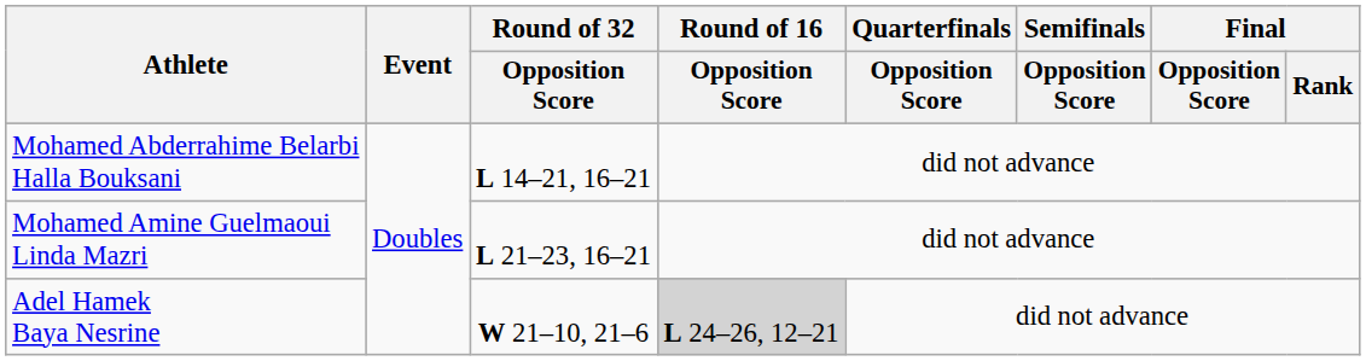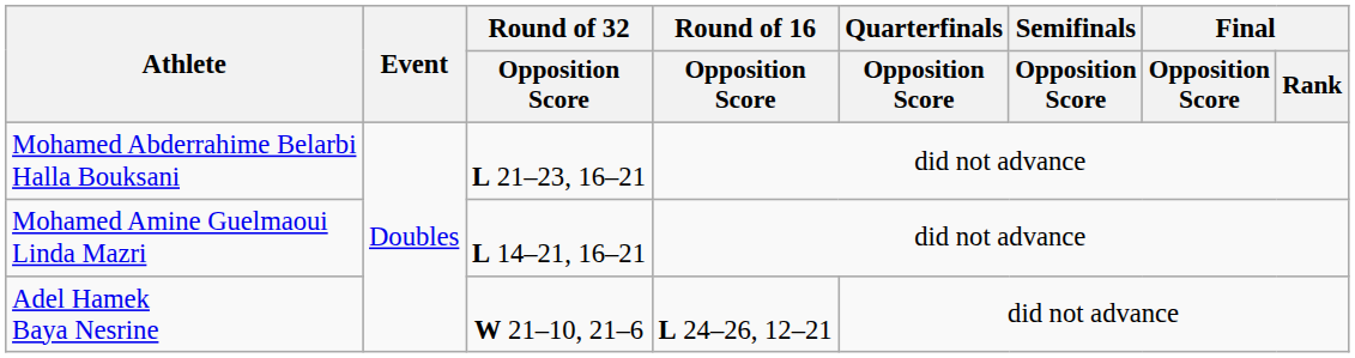Mohamed Abderrahime Belarbi Halla Bouksani | Round of 32 / Opposition Score: L 14–21, 16–21 -> L 21–23, 16–21
Mohamed Amine Guelmaoui Linda Mazri | Round of 32 / Opposition Score: L 21–23, 16–21 -> L 14–21, 16–21
Adel Hamek Baya Nesrine | Round of 16 / Opposition Score: lightgrey background -> no background
